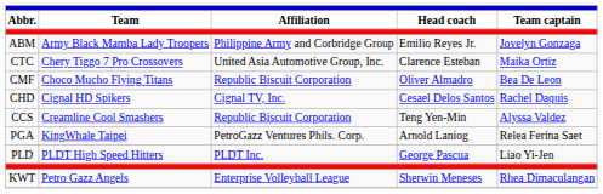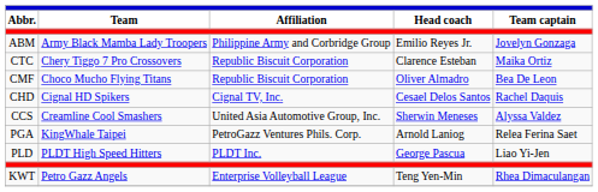CTC | Affiliation: United Asia Automotive Group, Inc. -> Republic Biscuit Corporation
CCS | Affiliation: Republic Biscuit Corporation -> United Asia Automotive Group, Inc.
CCS | Head coach: Teng Yen-Min -> Sherwin Meneses
KWT | Head coach: Sherwin Meneses -> Teng Yen-Min
